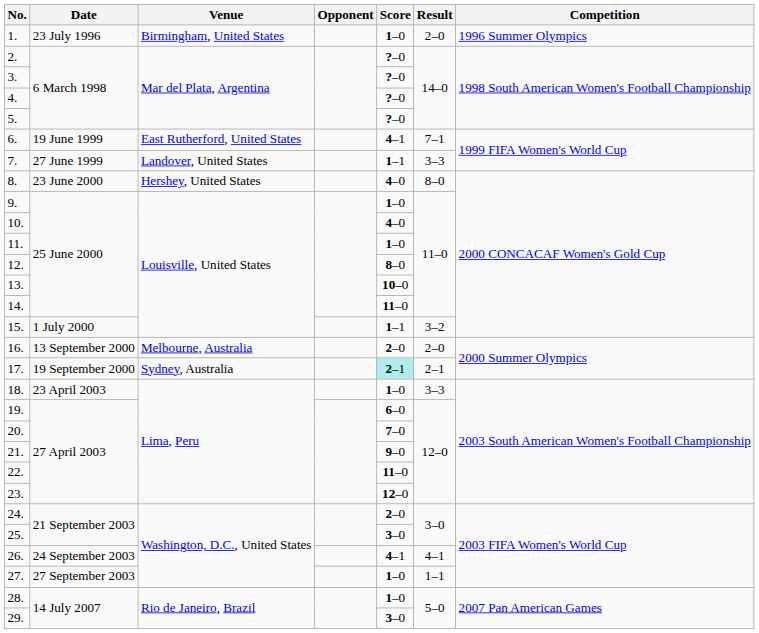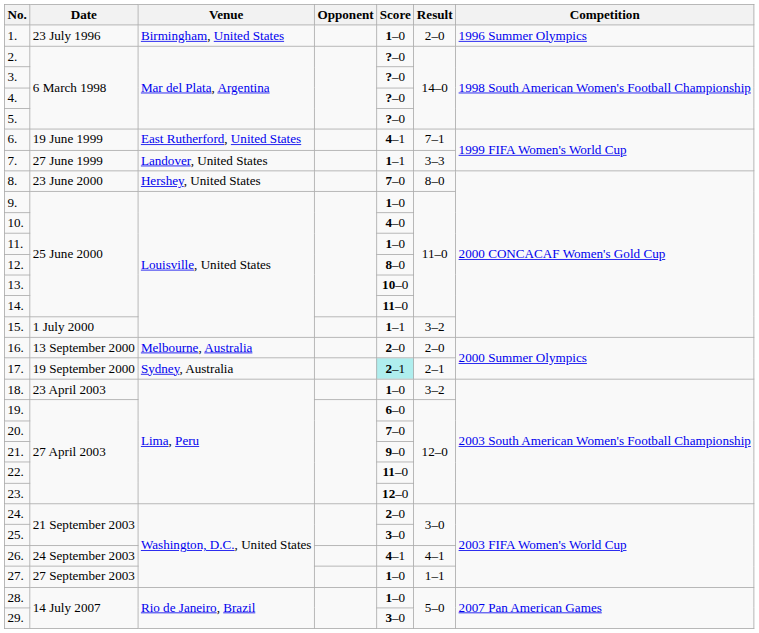8. | Score: 4–0 -> 7–0
18. | Result: 3–3 -> 3–2
